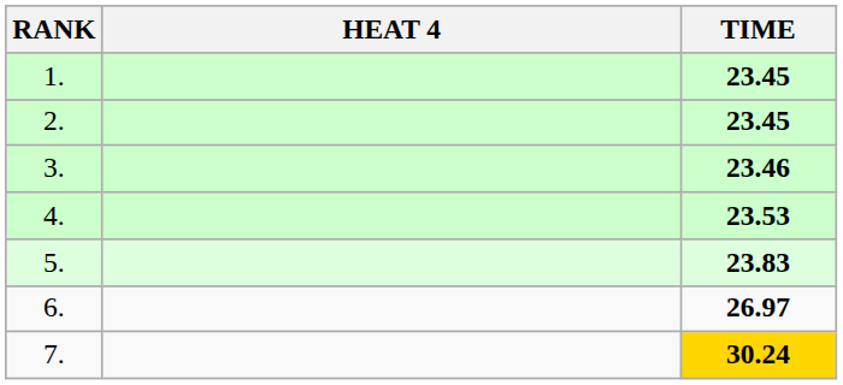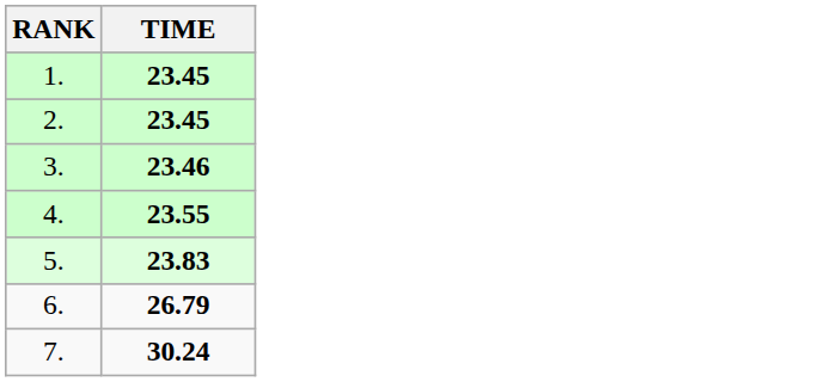- column: HEAT 4
4. | TIME: 23.53 -> 23.55
6. | TIME: 26.97 -> 26.79
7. | TIME: gold background -> no background
